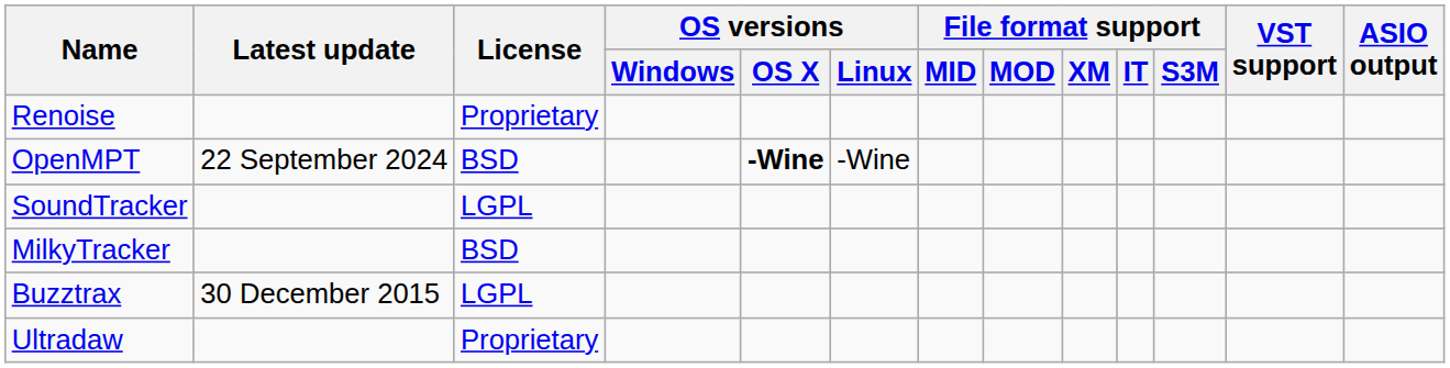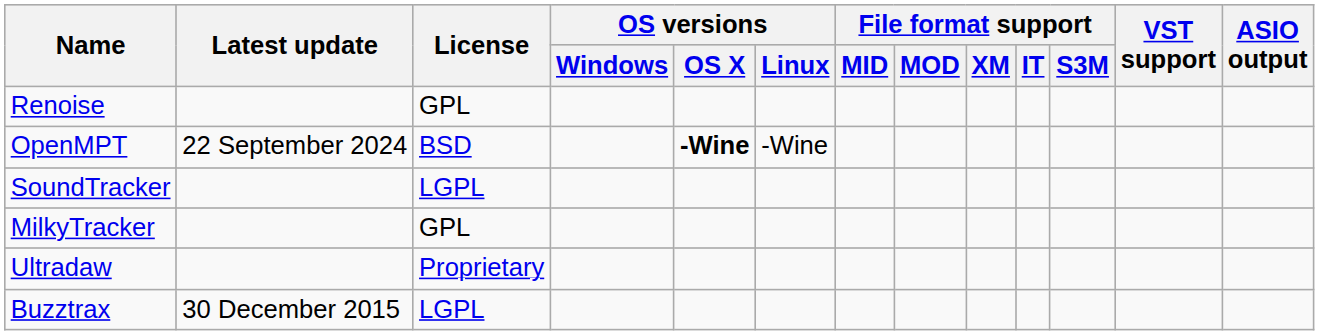Renoise | License: Proprietary -> GPL
MilkyTracker | License: BSD -> GPL
rows swapped: Buzztrax <-> Ultradaw
